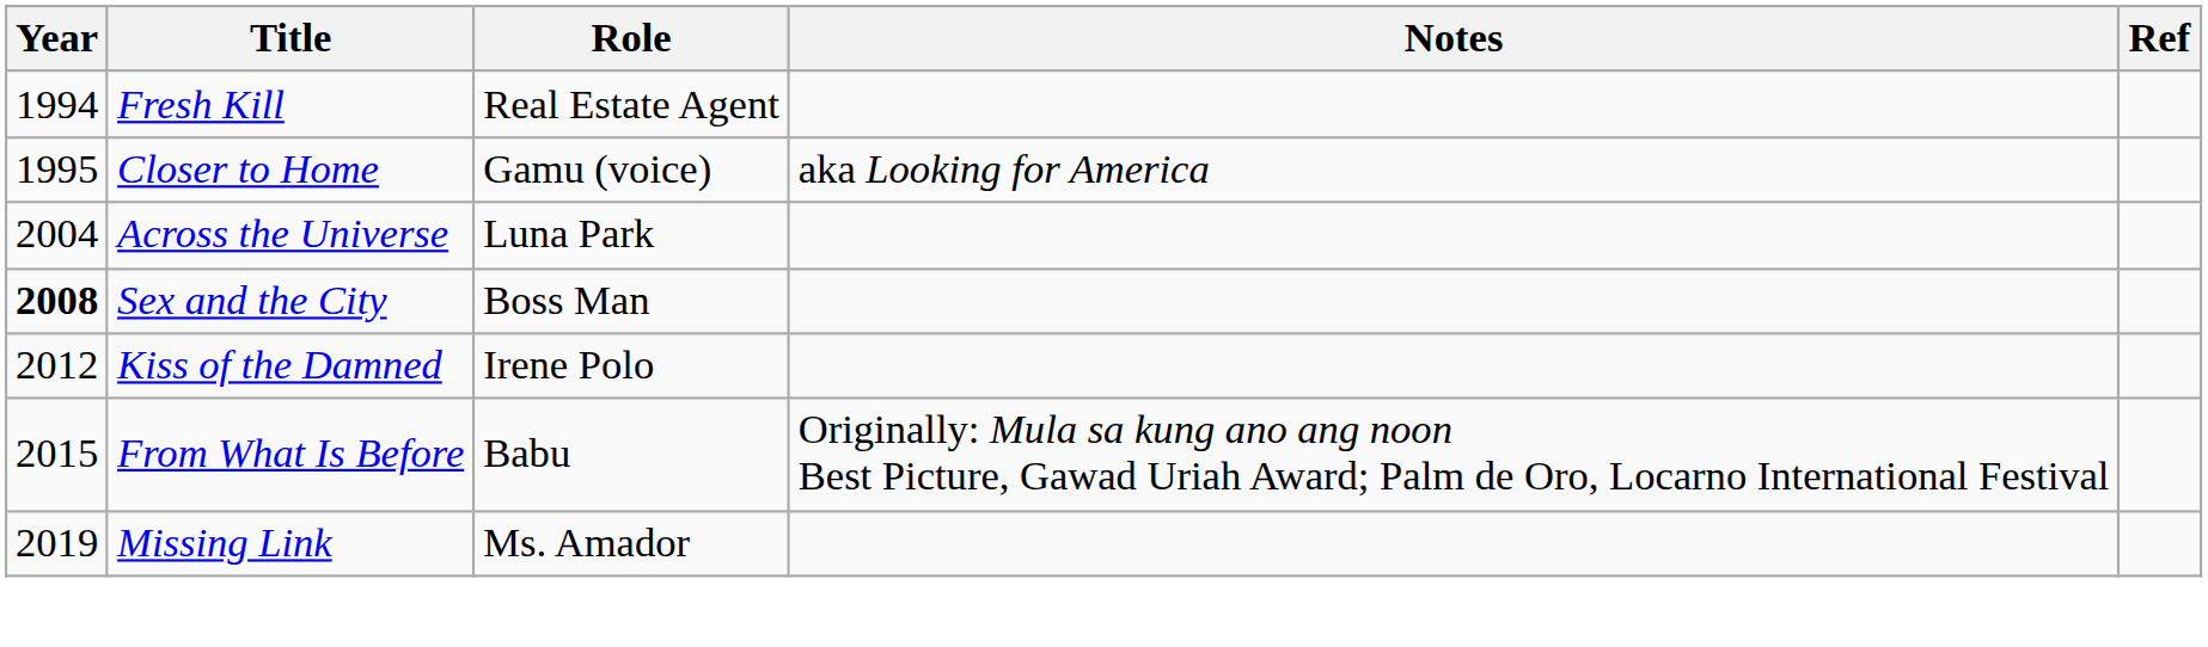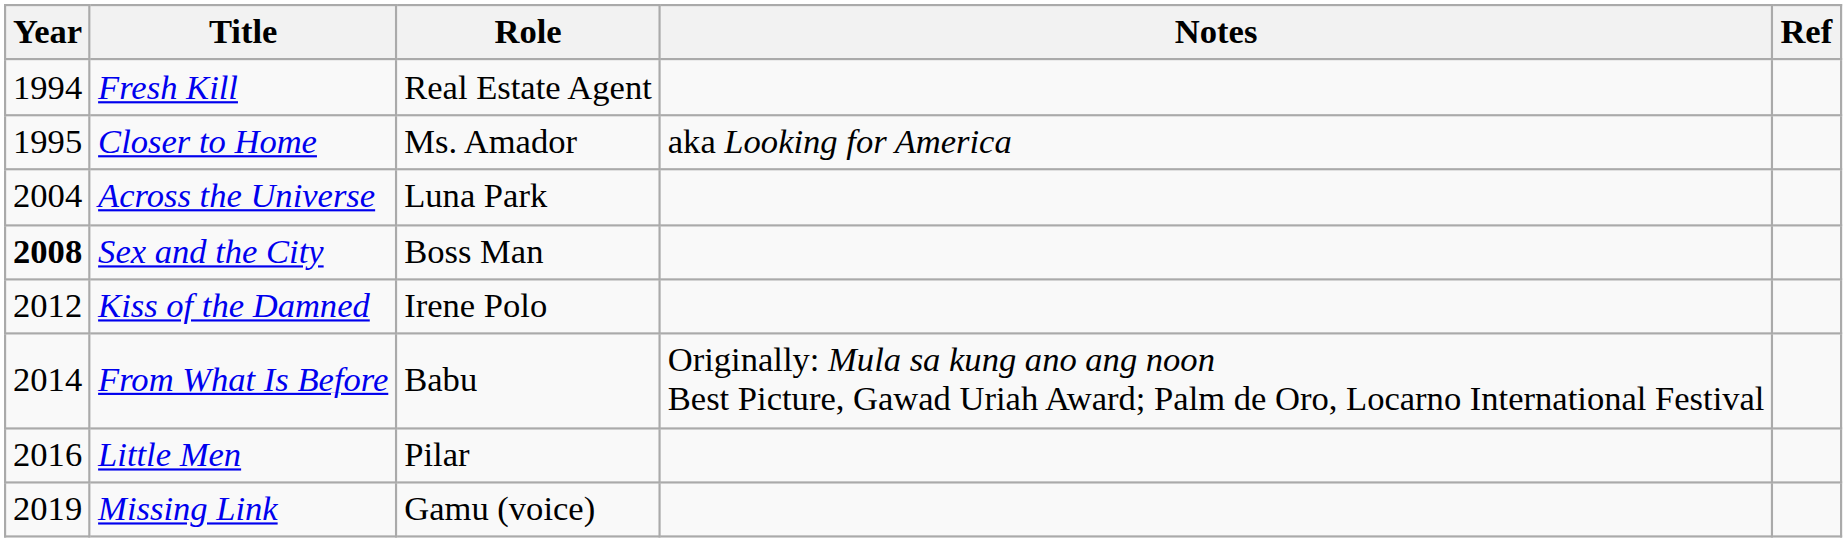Closer to Home | Role: Gamu (voice) -> Ms. Amador
From What Is Before | Year: 2015 -> 2014
+ row: 2016 | Little Men | Pilar
Missing Link | Role: Ms. Amador -> Gamu (voice)
